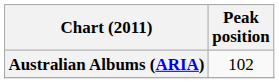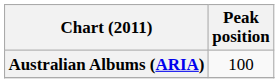Australian Albums (ARIA) | Peak position: 102 -> 100
